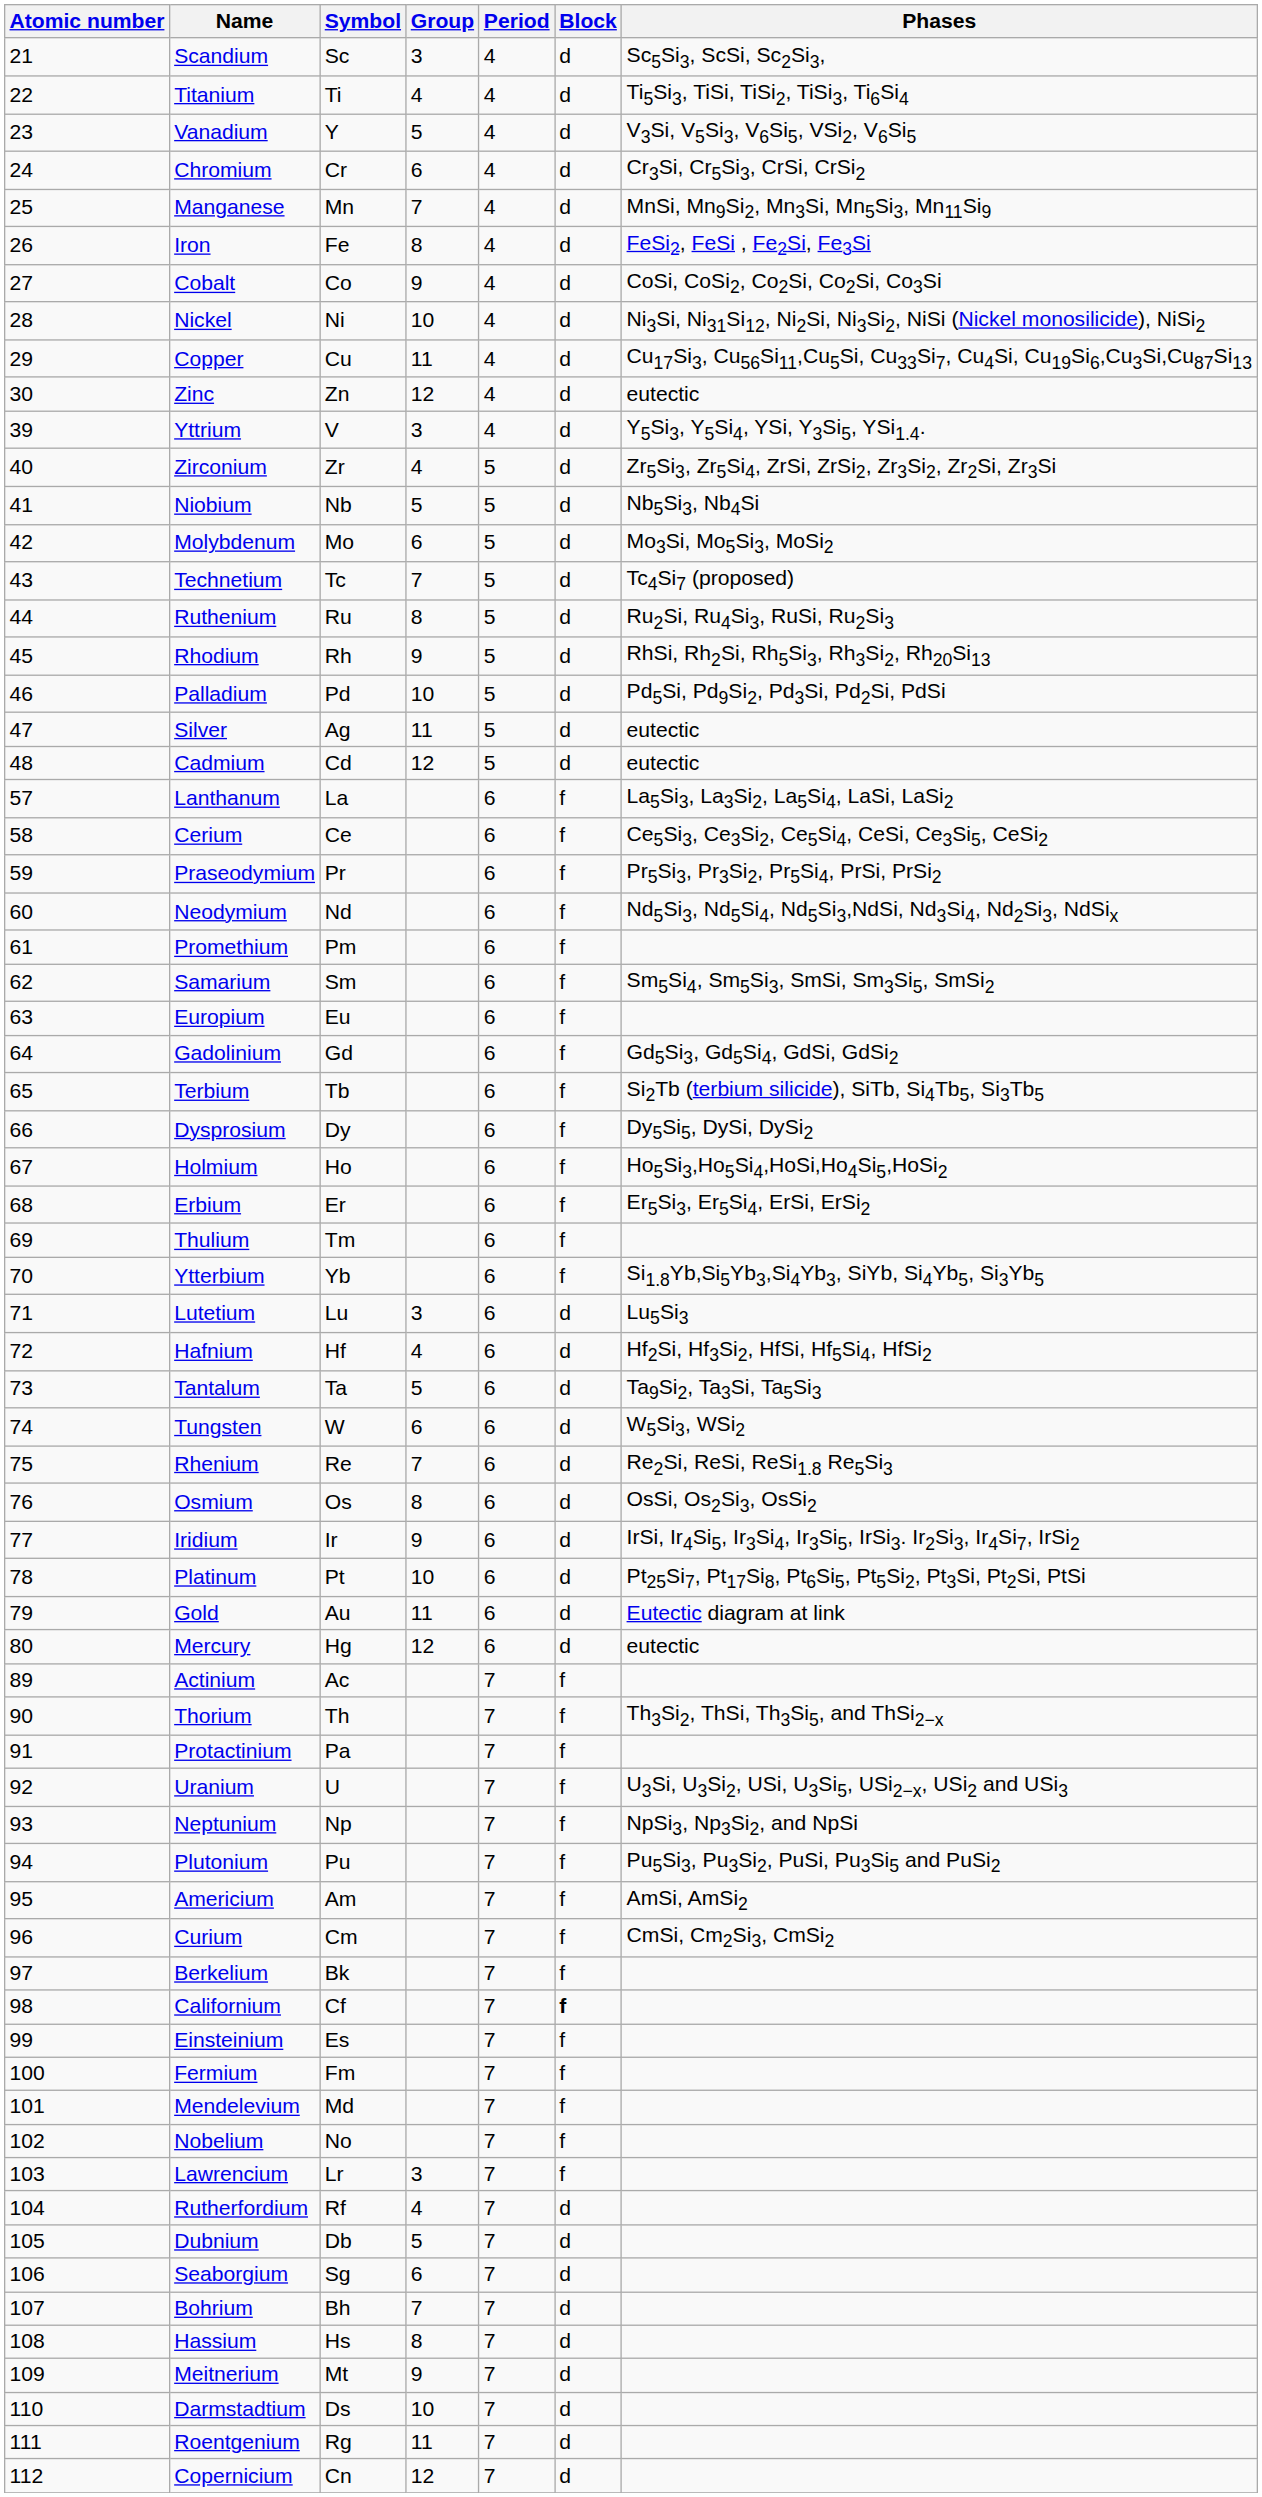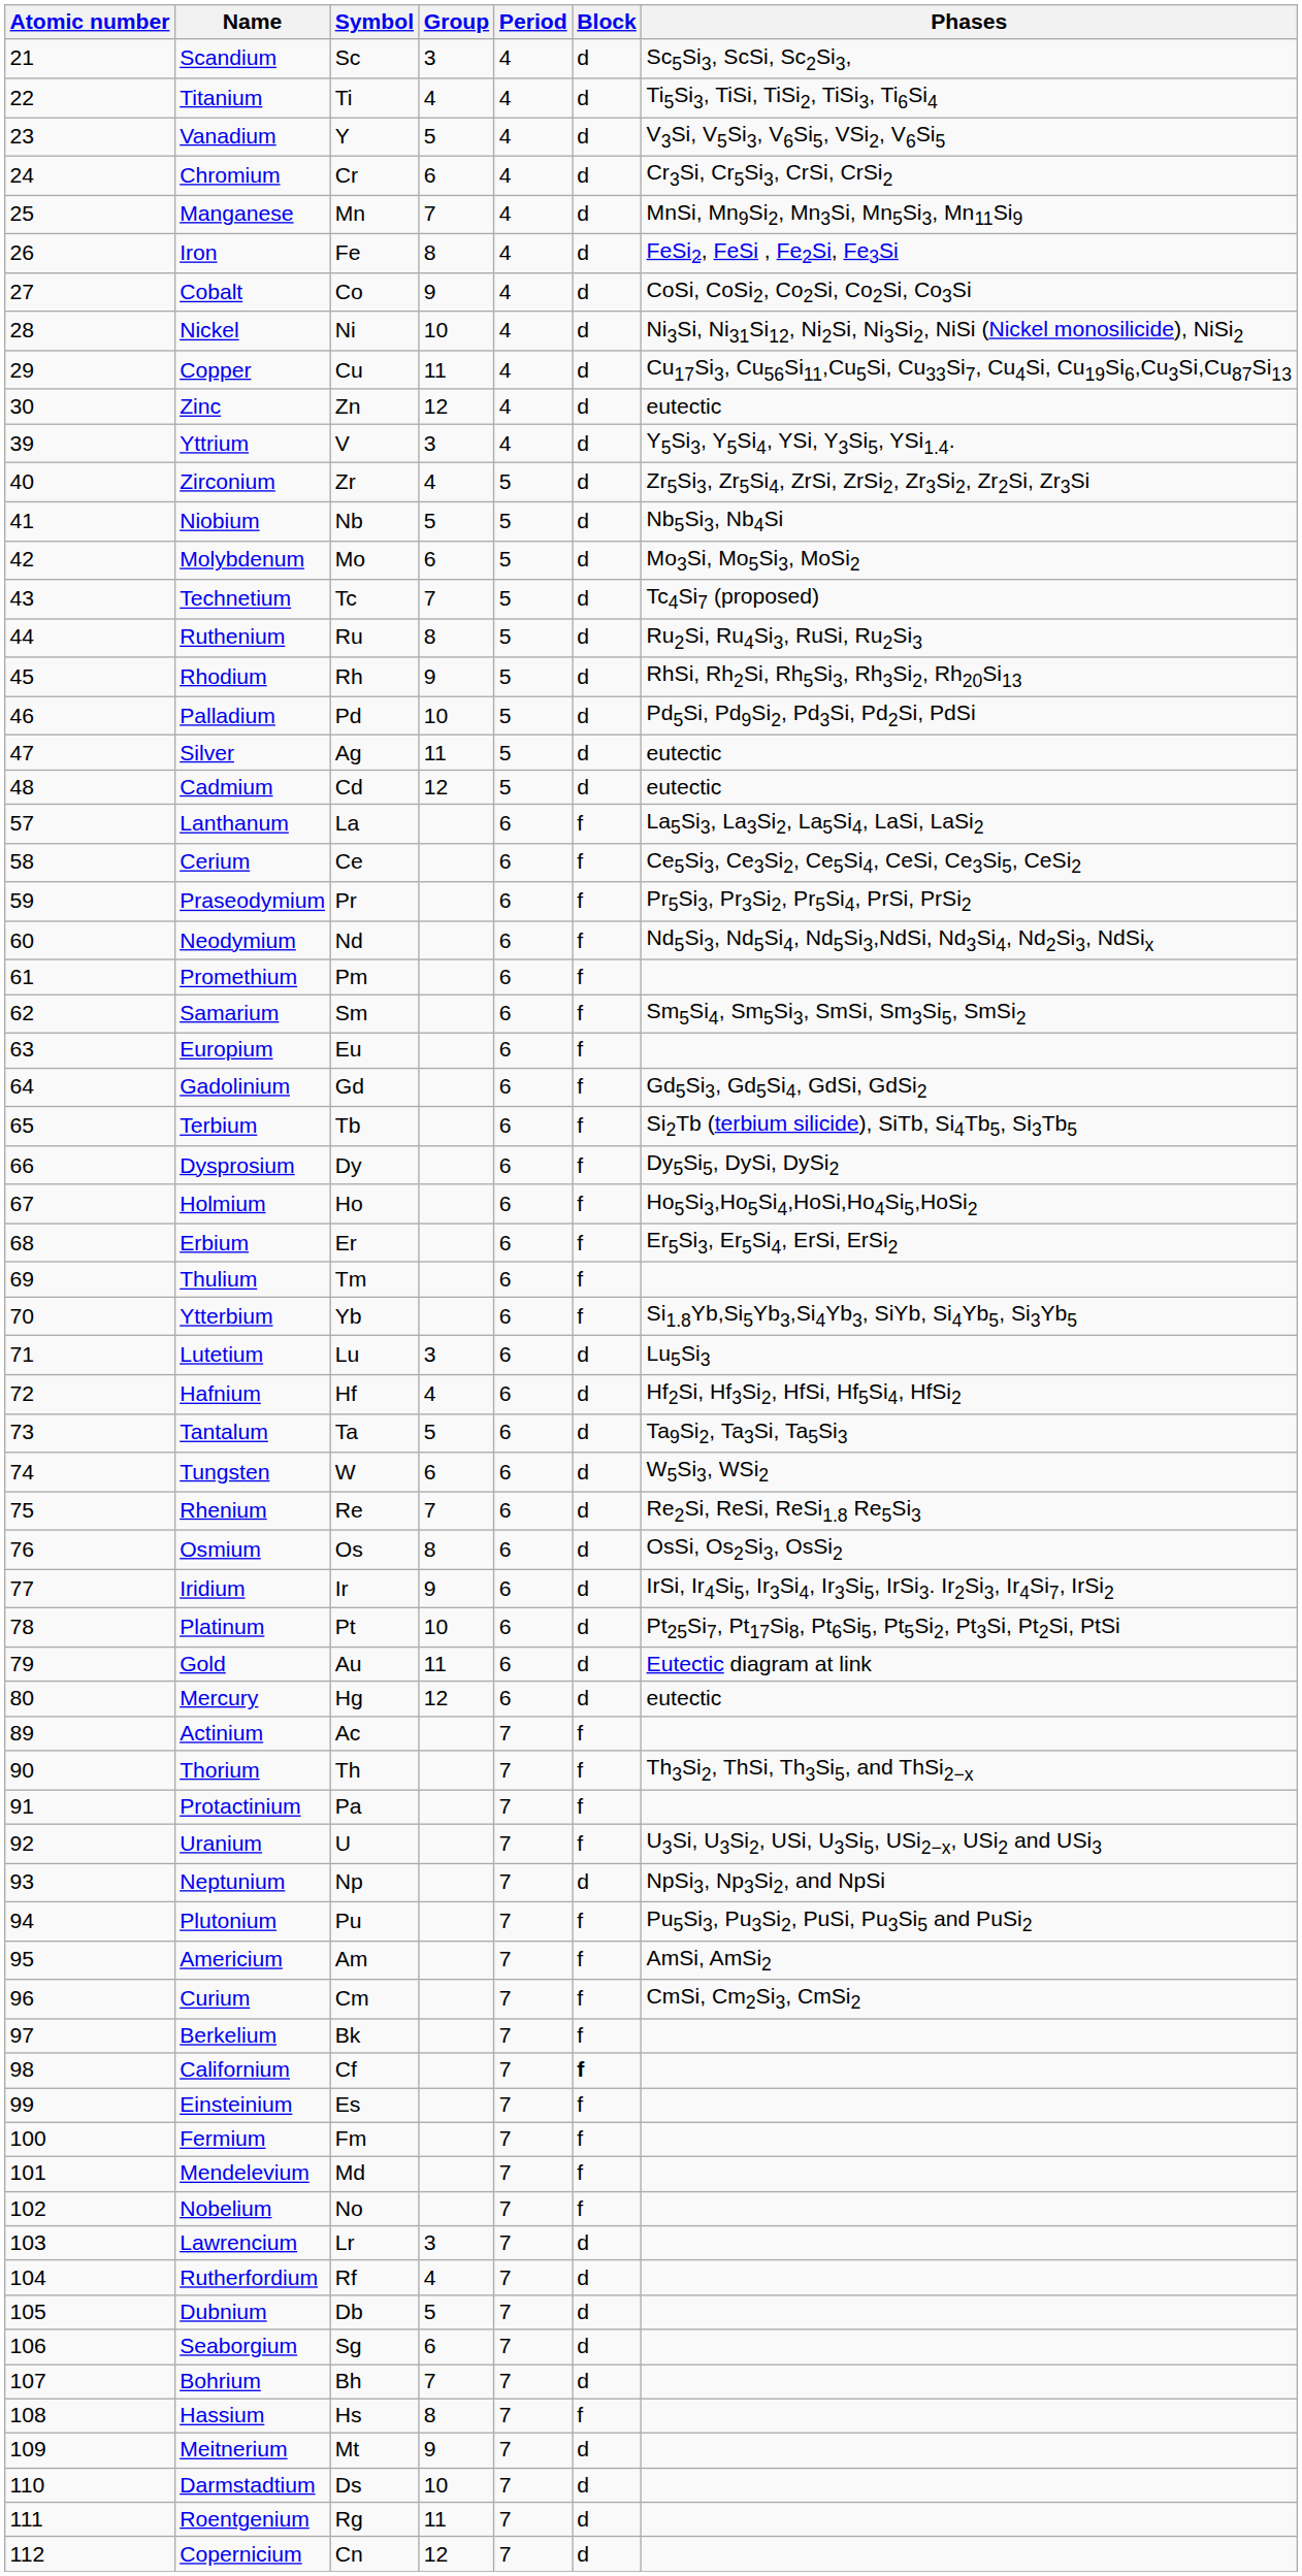Neptunium | Block: f -> d
Lawrencium | Block: f -> d
Hassium | Block: d -> f
